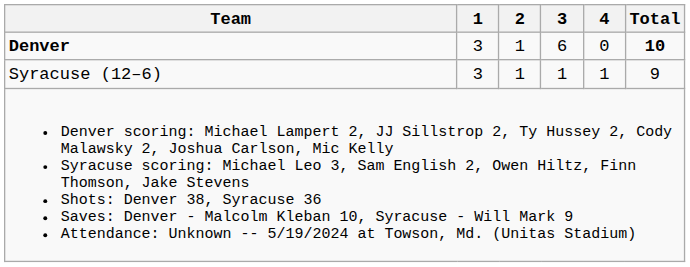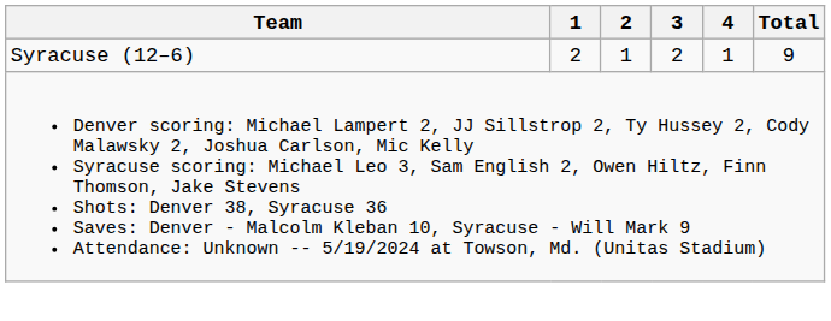- row: Denver | 3 | 1 | 6 | 0 | 10
Syracuse (12–6) | 1: 3 -> 2
Syracuse (12–6) | 3: 1 -> 2
